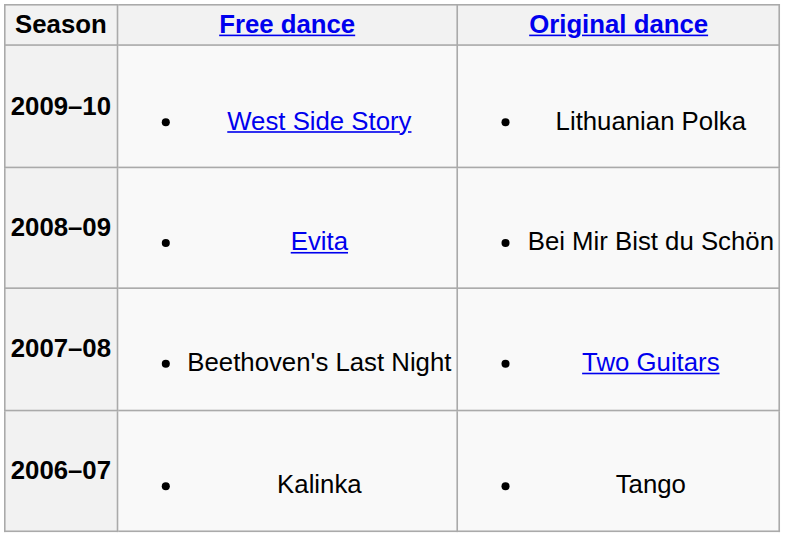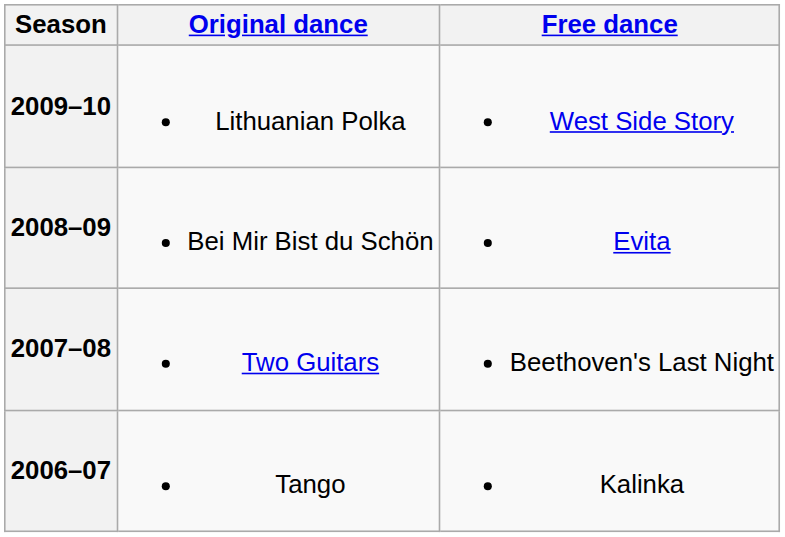columns swapped: Original dance <-> Free dance
